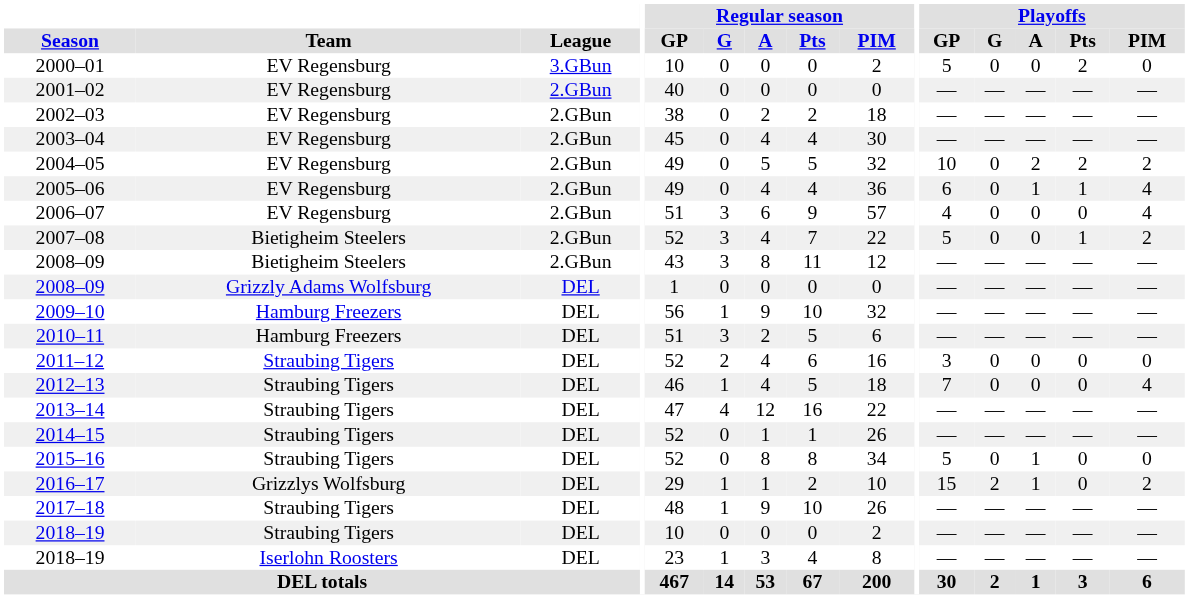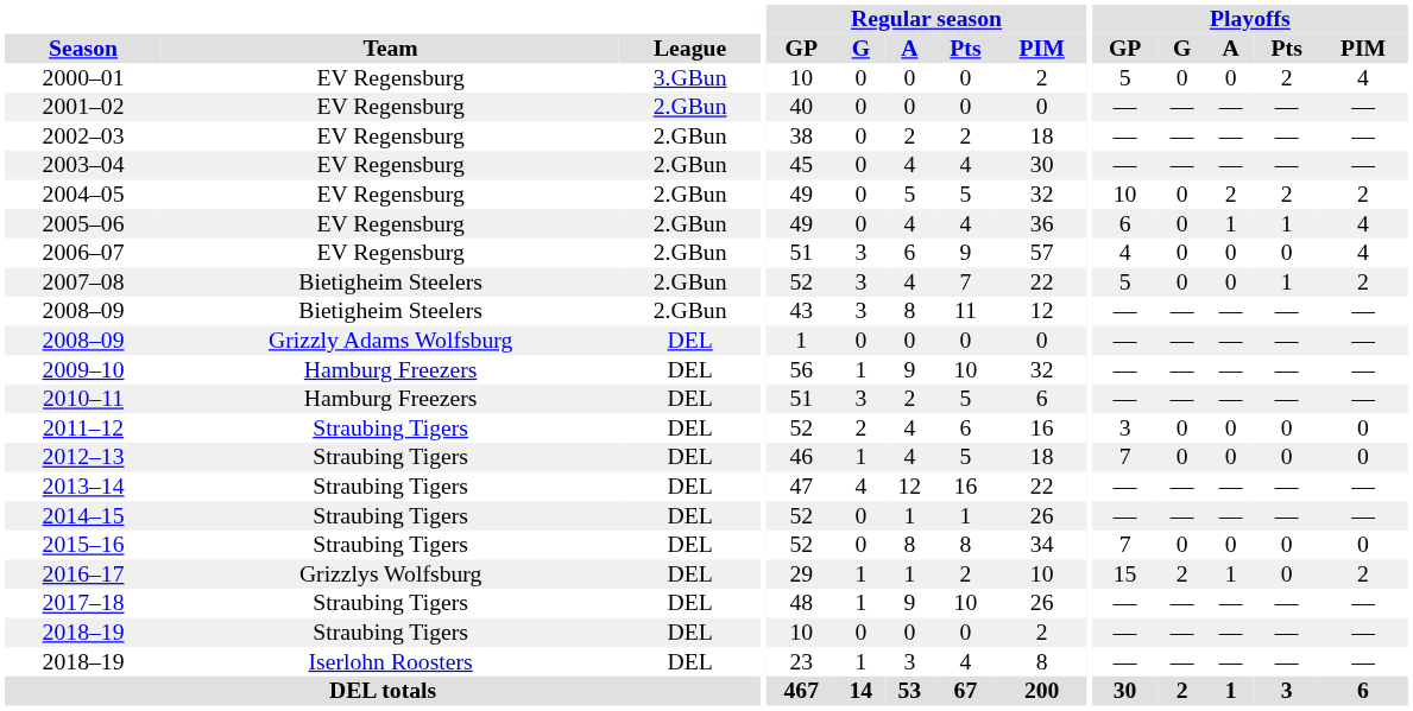2000–01 | Playoffs / PIM: 0 -> 4
2012–13 | Playoffs / PIM: 4 -> 0
2015–16 | Playoffs / GP: 5 -> 7
2015–16 | Playoffs / A: 1 -> 0
